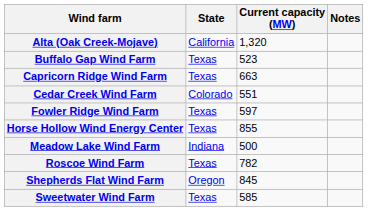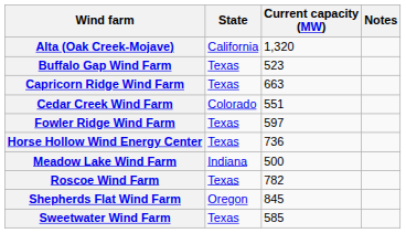Horse Hollow Wind Energy Center | Current capacity (MW): 855 -> 736
